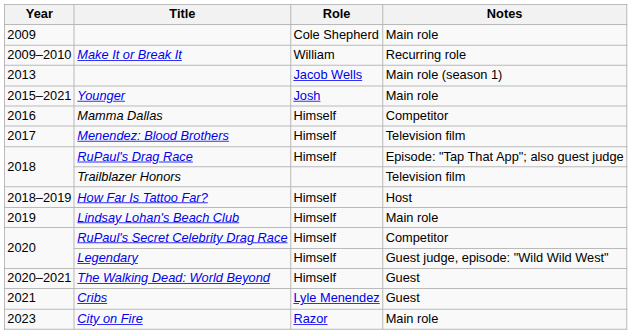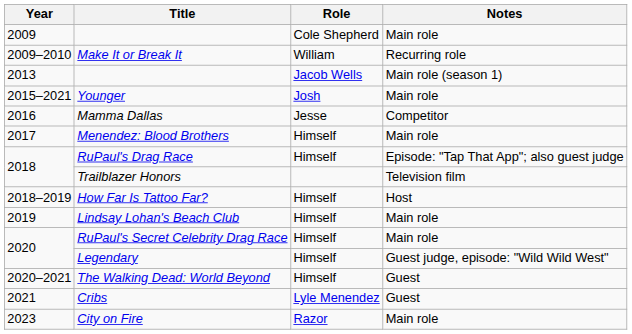Mamma Dallas | Role: Himself -> Jesse
Menendez: Blood Brothers | Notes: Television film -> Main role
RuPaul's Secret Celebrity Drag Race | Notes: Competitor -> Main role
